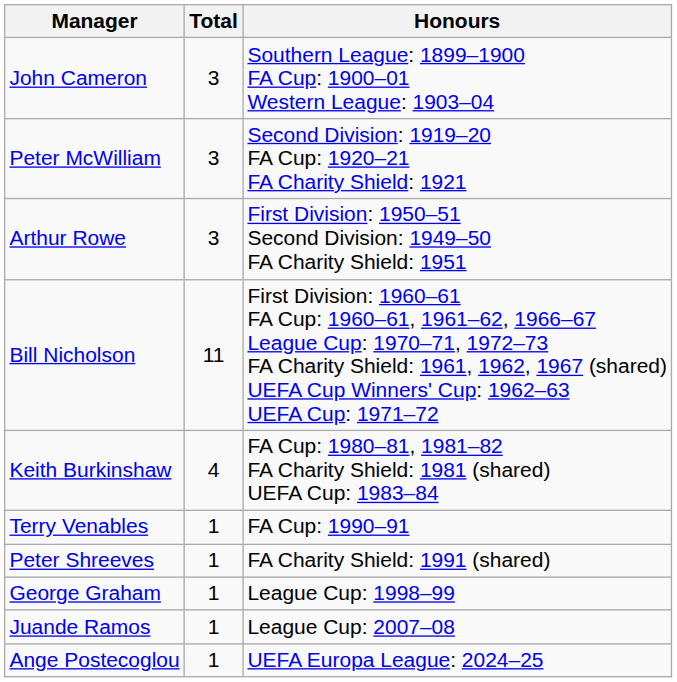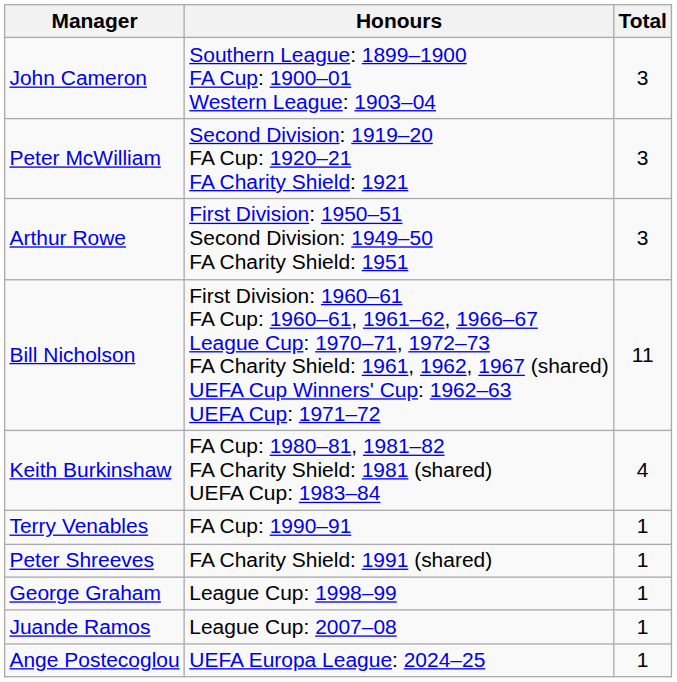columns swapped: Honours <-> Total
